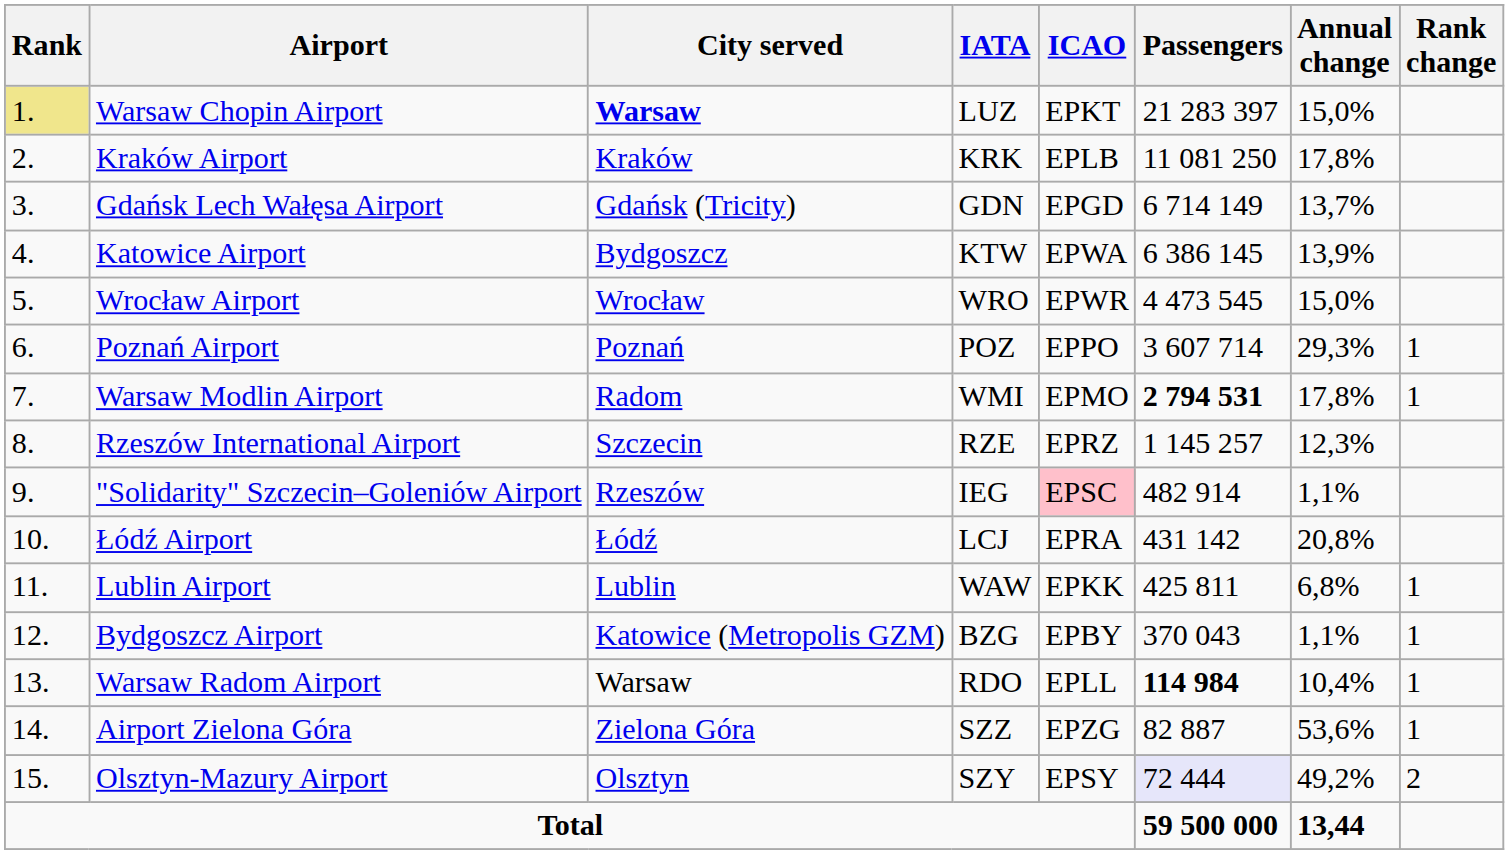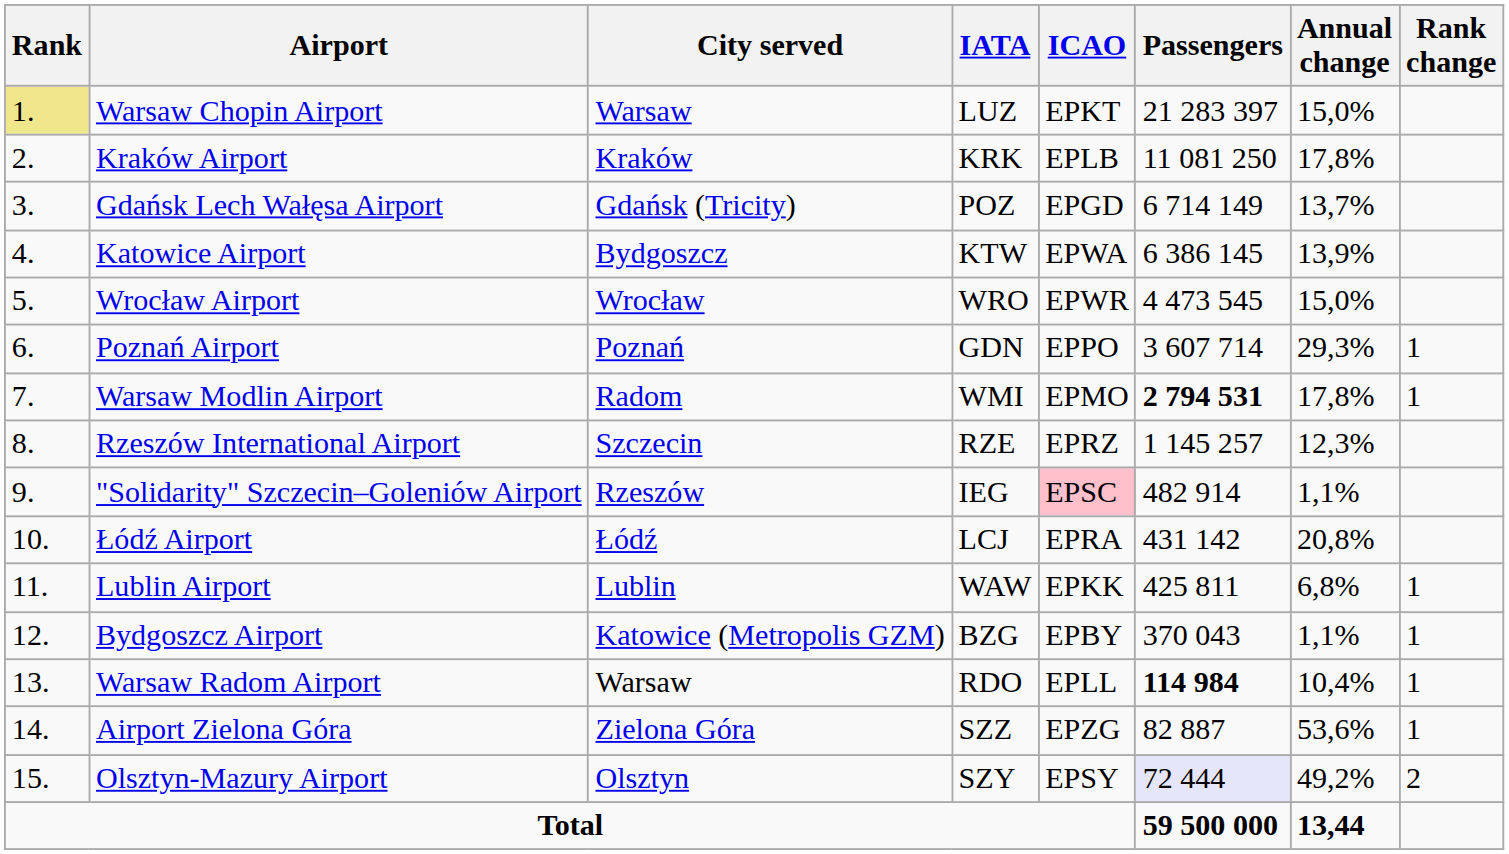Warsaw Chopin Airport | City served: bold -> normal
Gdańsk Lech Wałęsa Airport | IATA: GDN -> POZ
Poznań Airport | IATA: POZ -> GDN
